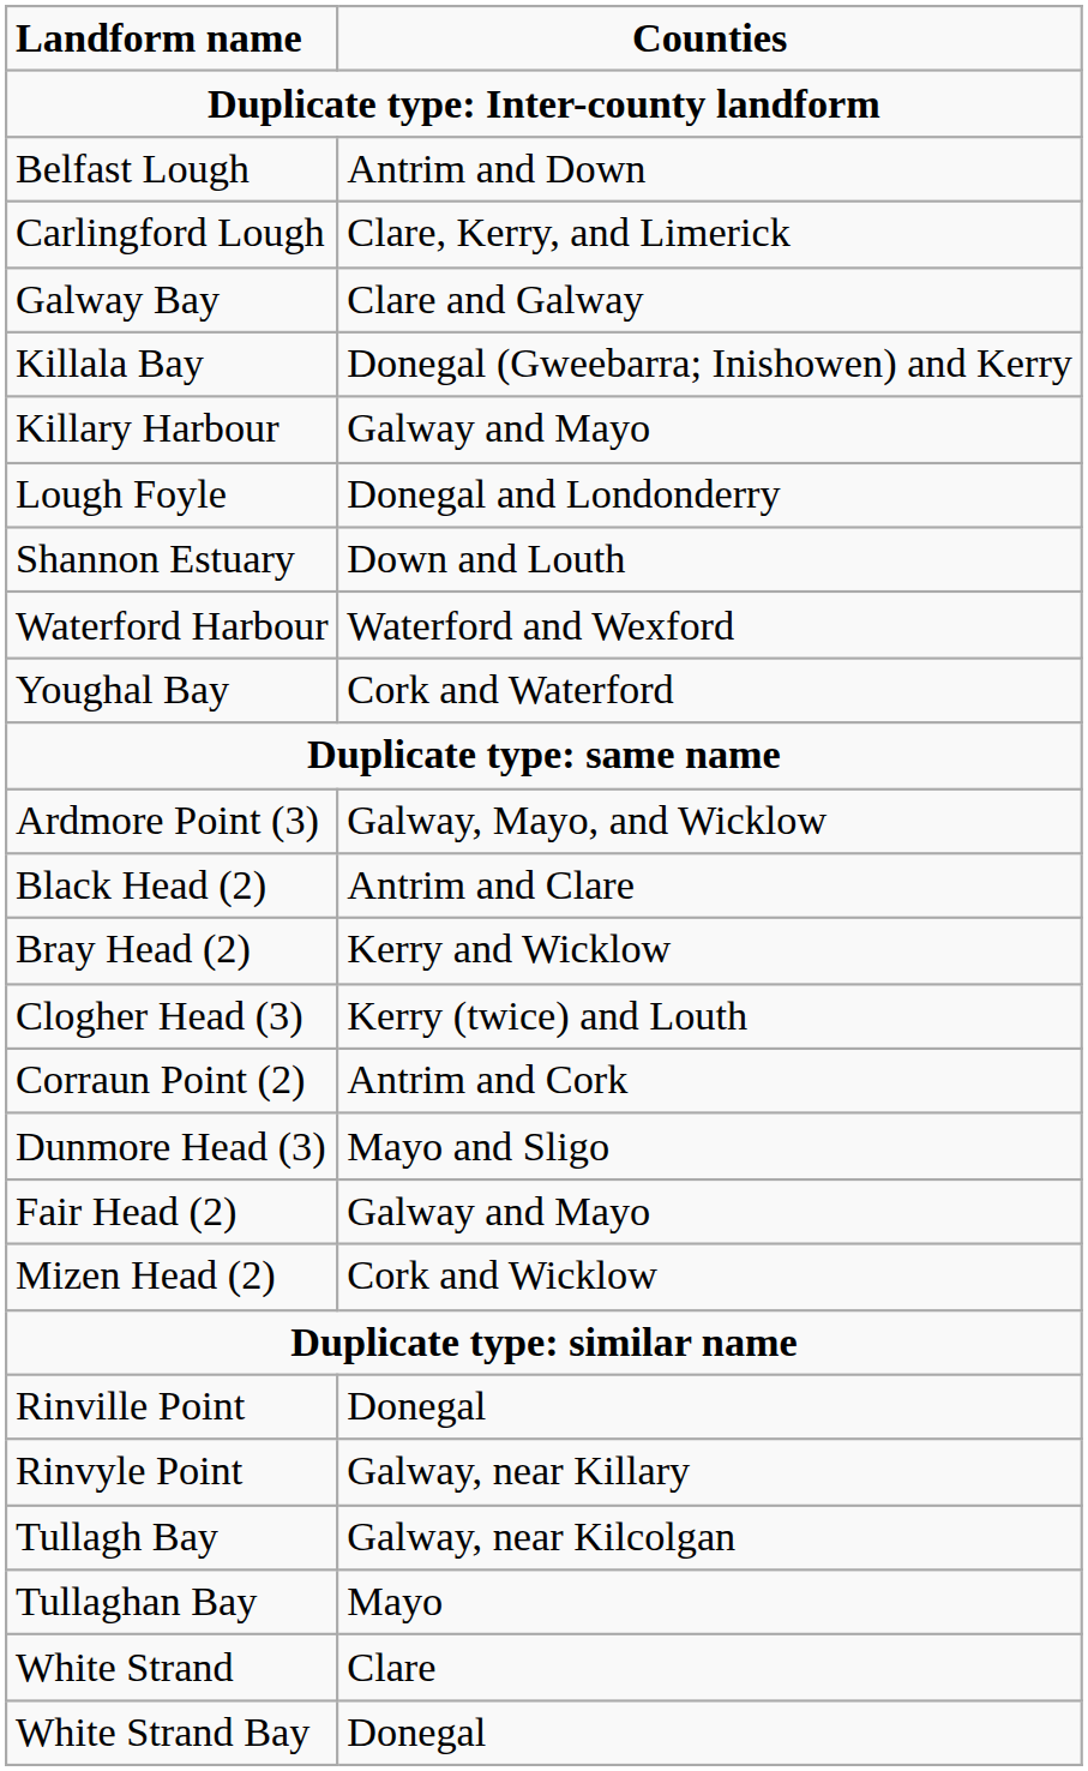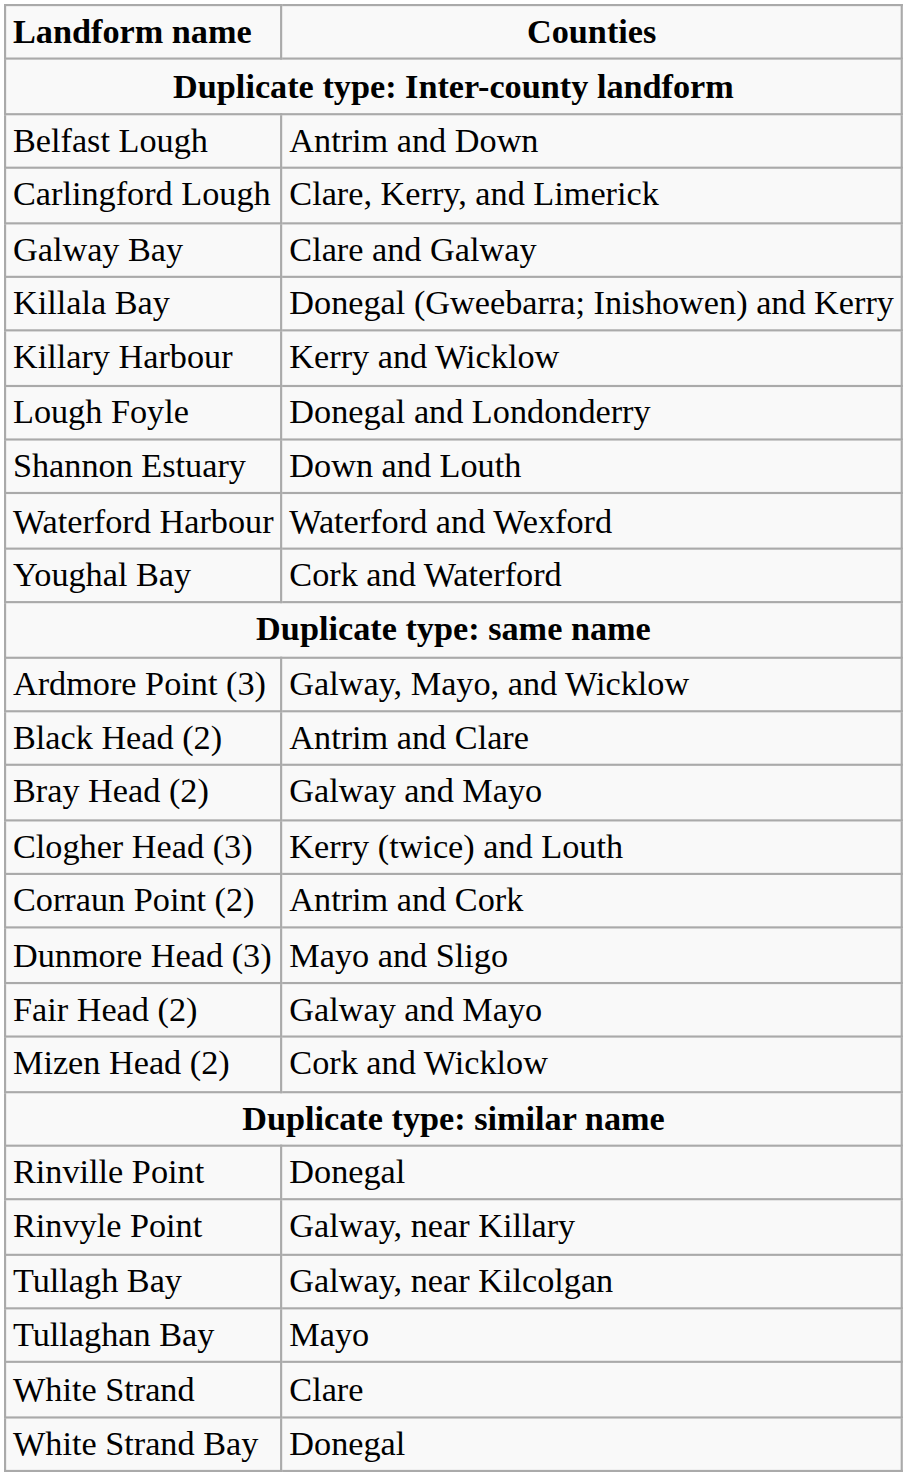Killary Harbour | Counties: Galway and Mayo -> Kerry and Wicklow
Bray Head (2) | Counties: Kerry and Wicklow -> Galway and Mayo
